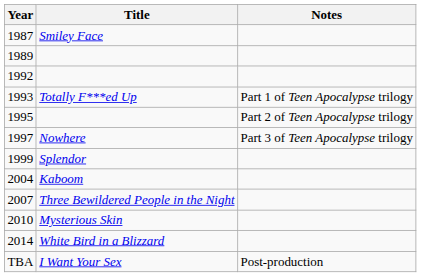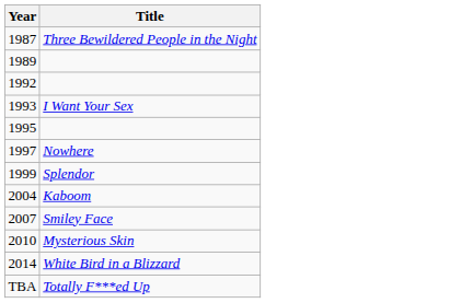- column: Notes | Part 1 of Teen Apocalypse trilogy | Part 2 of Teen Apocalypse trilogy | Part 3 of Teen Apocalypse trilogy | Post-production
1987 | Title: Smiley Face -> Three Bewildered People in the Night
1993 | Title: Totally F***ed Up -> I Want Your Sex
2007 | Title: Three Bewildered People in the Night -> Smiley Face
TBA | Title: I Want Your Sex -> Totally F***ed Up
